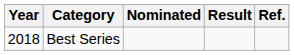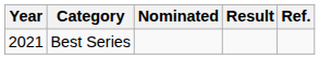Best Series | Year: 2018 -> 2021
